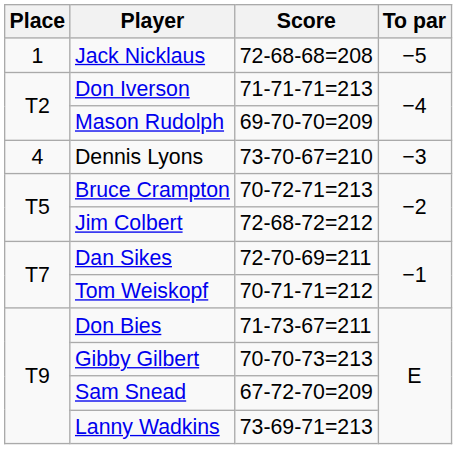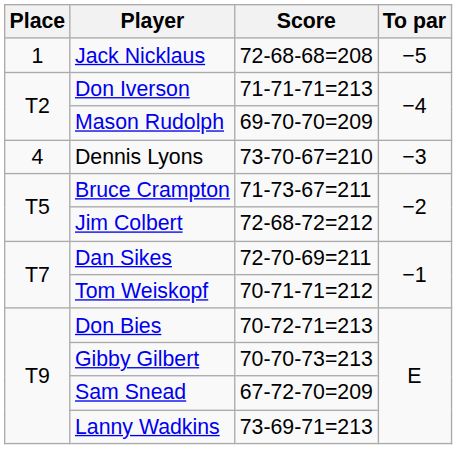Bruce Crampton | Score: 70-72-71=213 -> 71-73-67=211
Don Bies | Score: 71-73-67=211 -> 70-72-71=213
